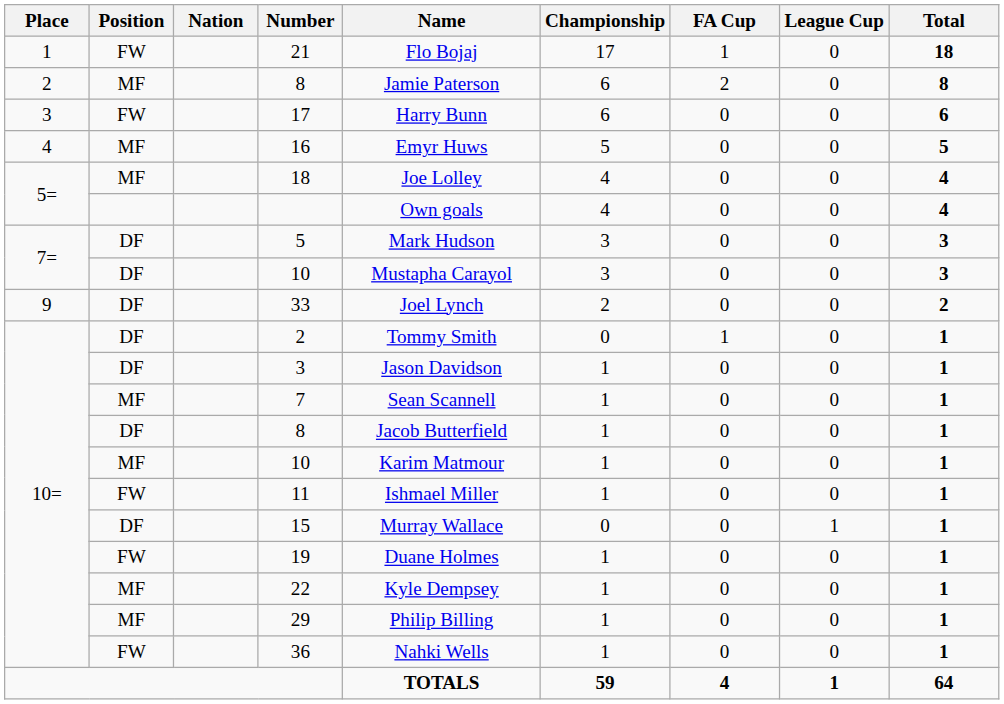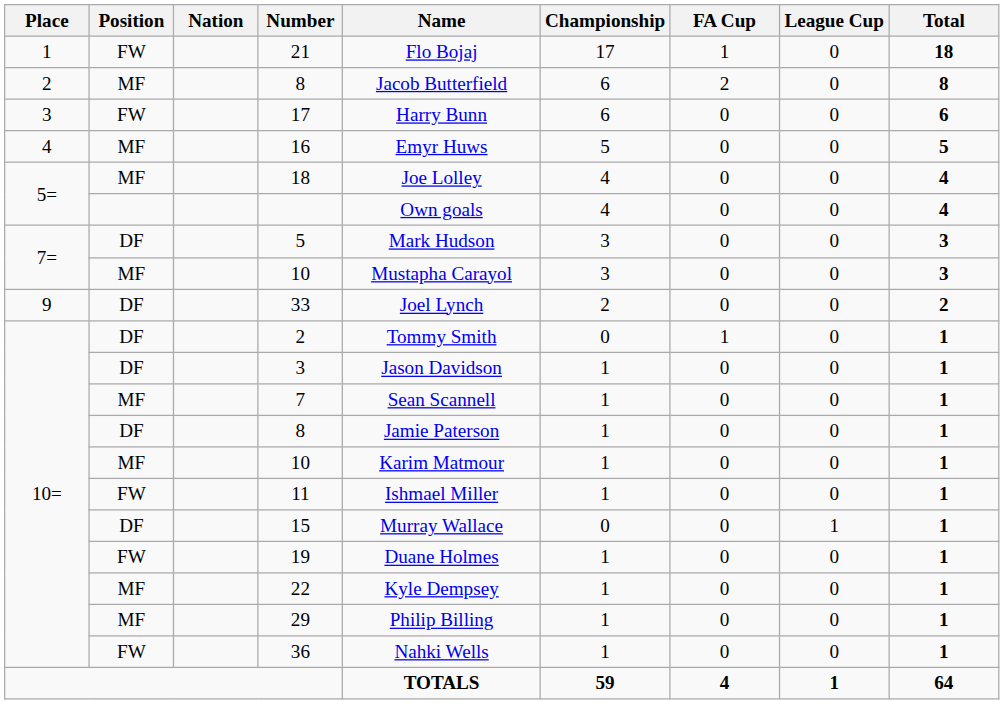2 / 8 | Name: Jamie Paterson -> Jacob Butterfield
7= / 10 | Position: DF -> MF
10= / 8 | Name: Jacob Butterfield -> Jamie Paterson
